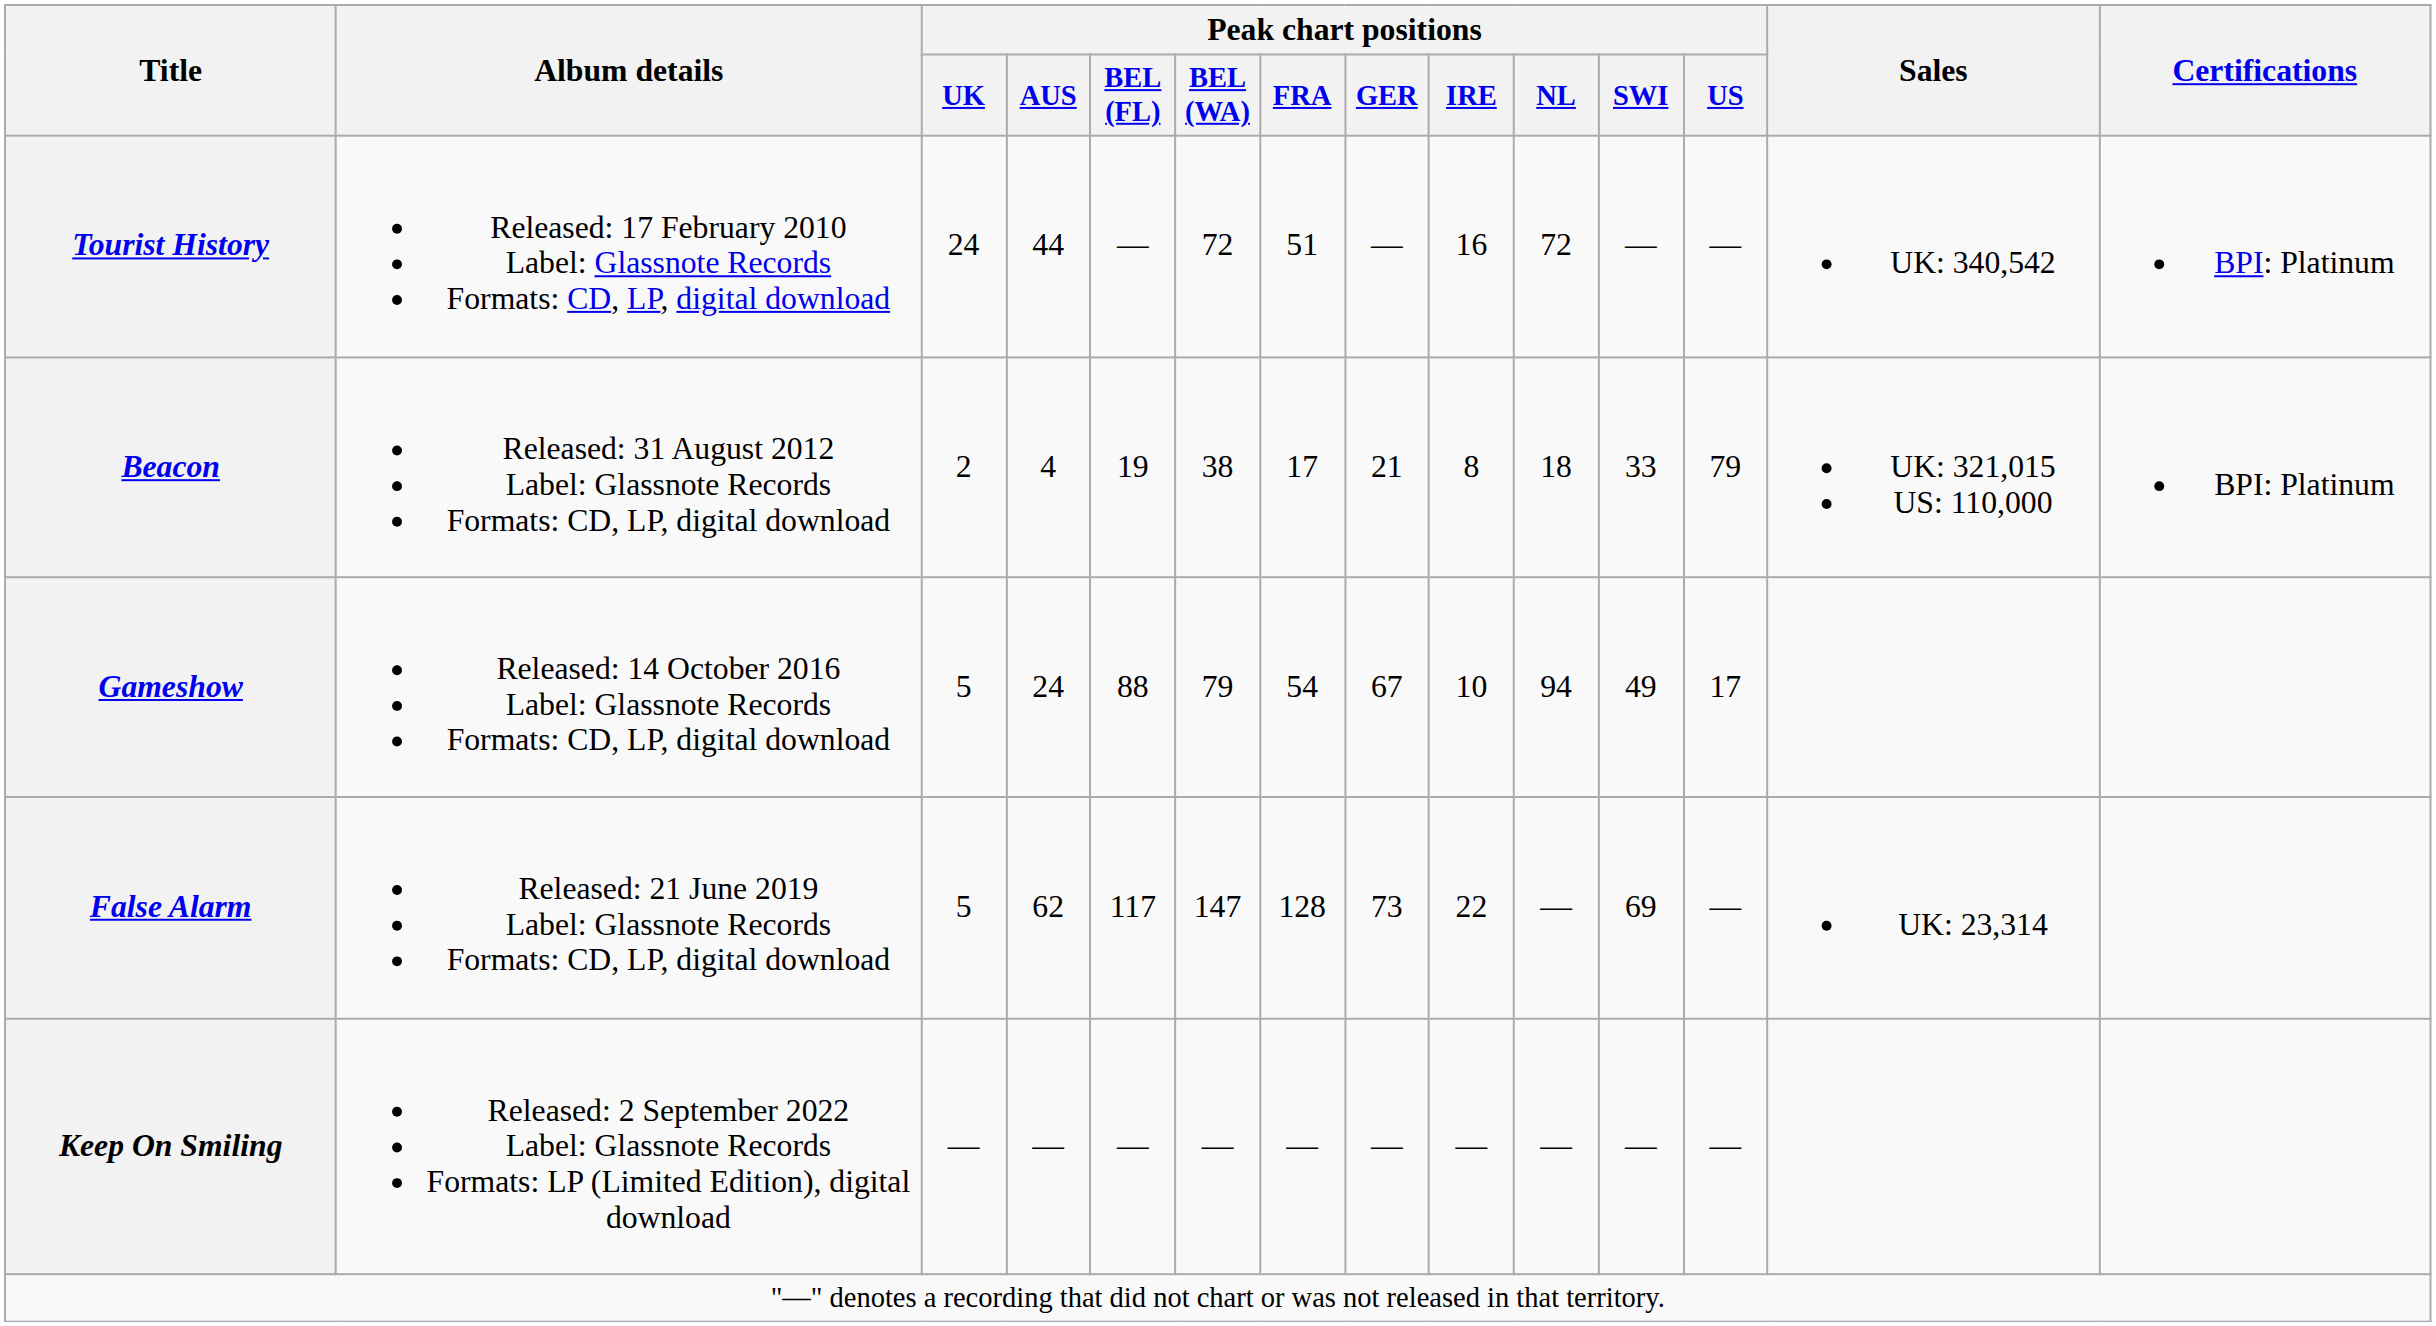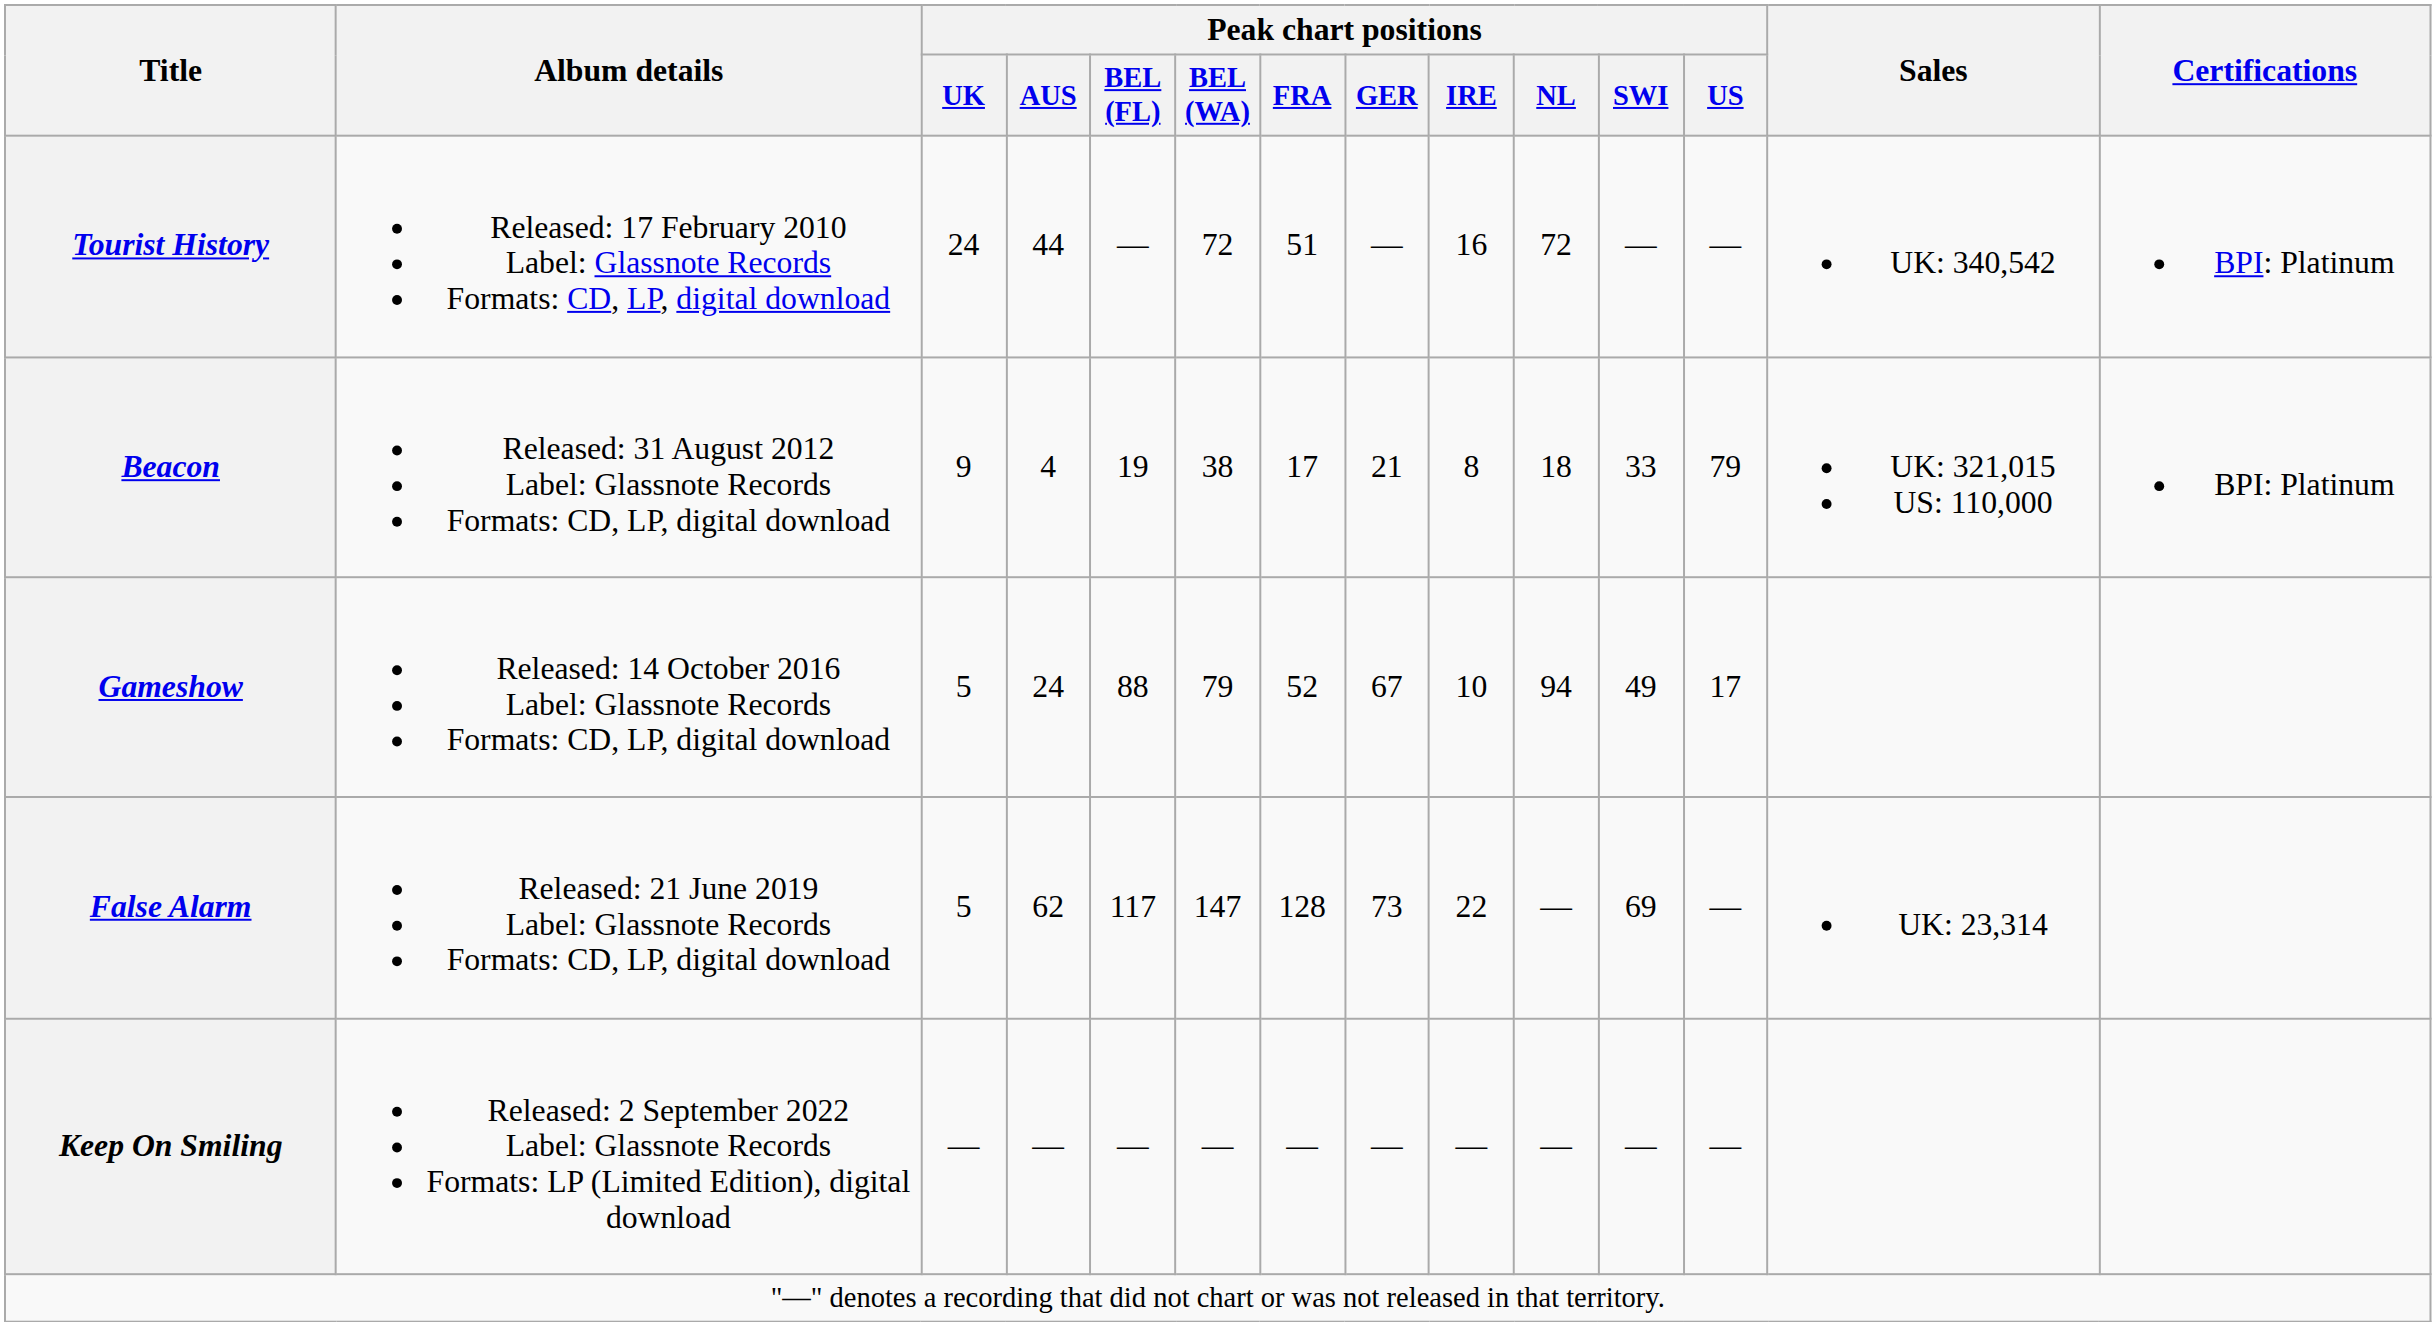Beacon | Peak chart positions / UK: 2 -> 9
Gameshow | Peak chart positions / FRA: 54 -> 52
